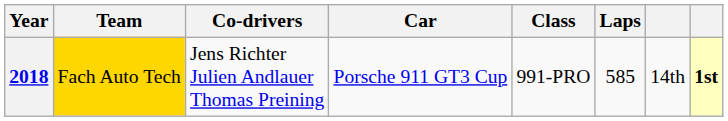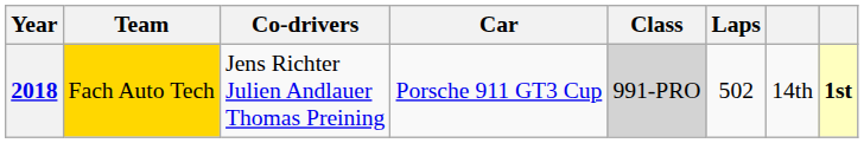2018 | Class: no background -> lightgrey background
2018 | Laps: 585 -> 502
